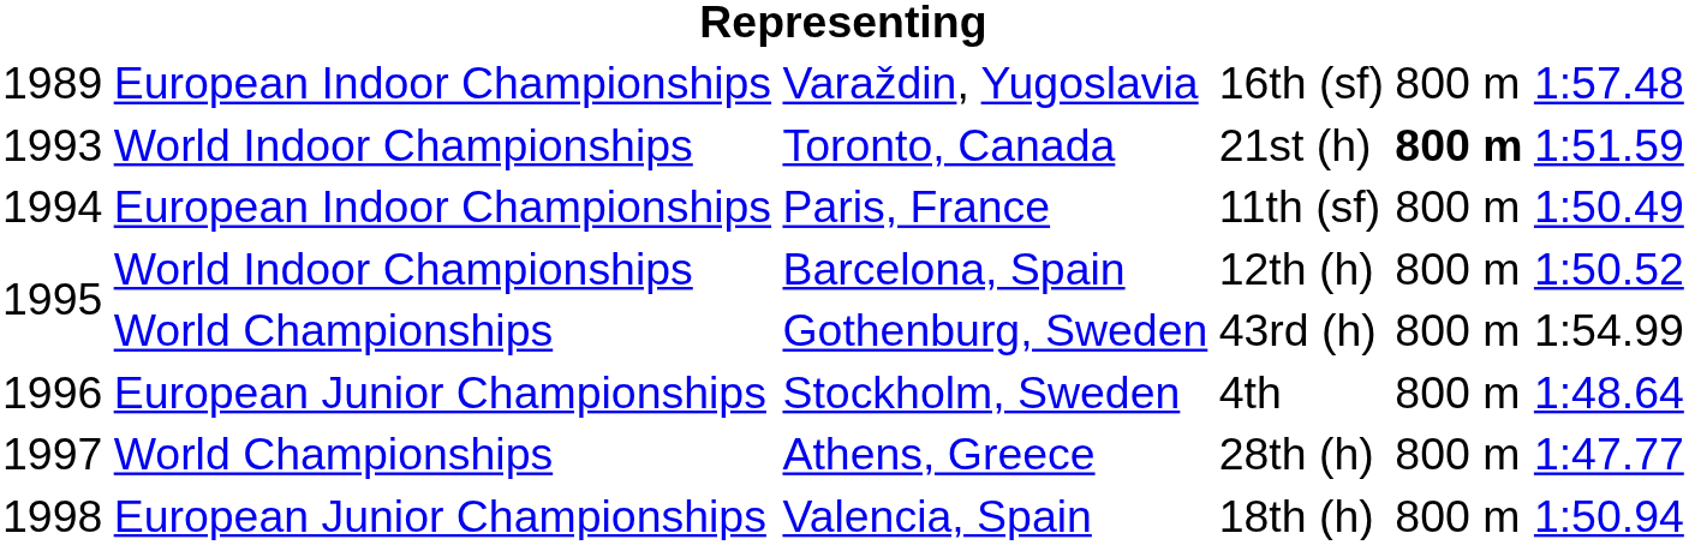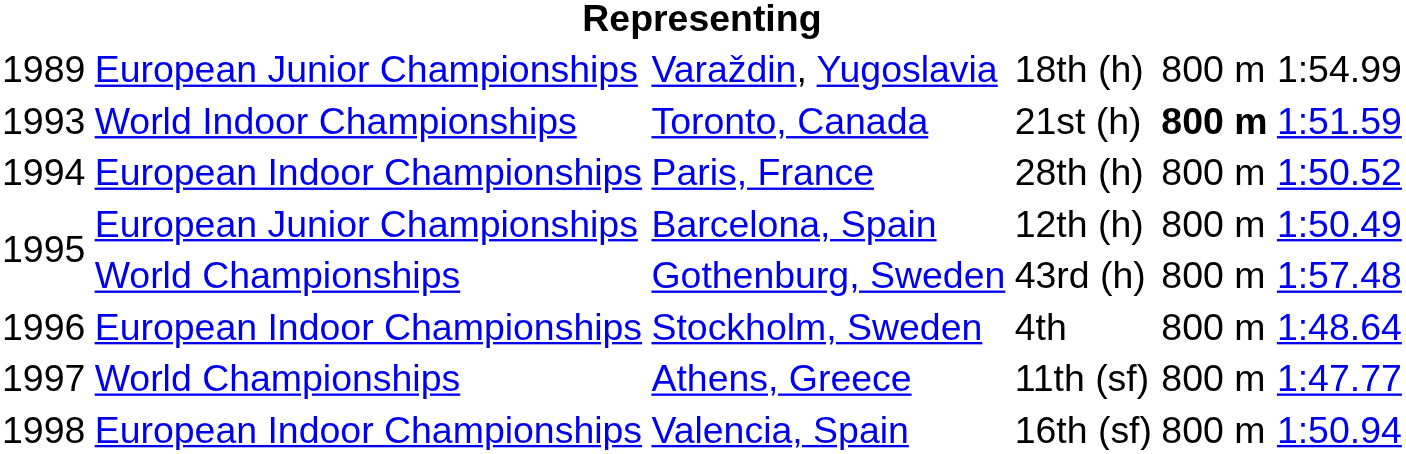Varaždin, Yugoslavia | column 2: European Indoor Championships -> European Junior Championships
Varaždin, Yugoslavia | column 4: 16th (sf) -> 18th (h)
Varaždin, Yugoslavia | column 6: 1:57.48 -> 1:54.99
Paris, France | column 4: 11th (sf) -> 28th (h)
Paris, France | column 6: 1:50.49 -> 1:50.52
Barcelona, Spain | column 2: World Indoor Championships -> European Junior Championships
Barcelona, Spain | column 6: 1:50.52 -> 1:50.49
Gothenburg, Sweden | column 6: 1:54.99 -> 1:57.48
Stockholm, Sweden | column 2: European Junior Championships -> European Indoor Championships
Athens, Greece | column 4: 28th (h) -> 11th (sf)
Valencia, Spain | column 2: European Junior Championships -> European Indoor Championships
Valencia, Spain | column 4: 18th (h) -> 16th (sf)
